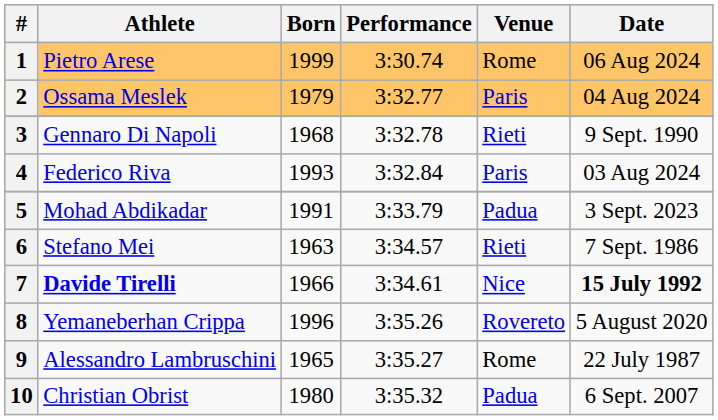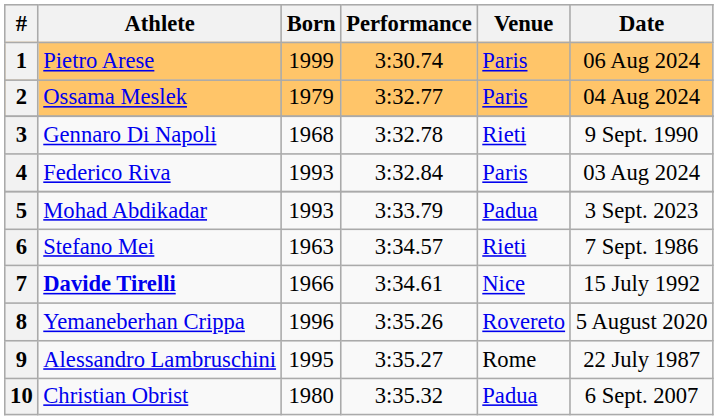1 | Venue: Rome -> Paris
5 | Born: 1991 -> 1993
7 | Date: bold -> normal
9 | Born: 1965 -> 1995
